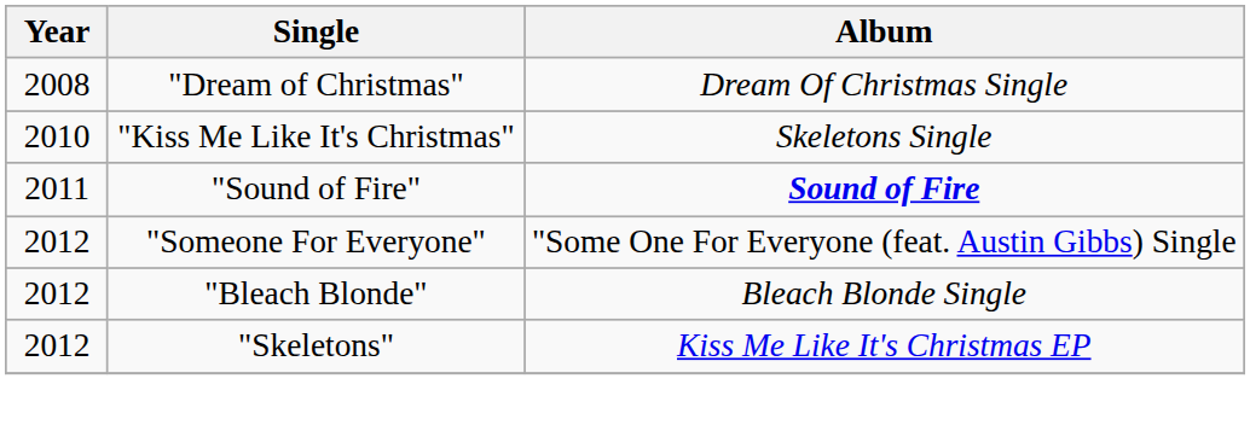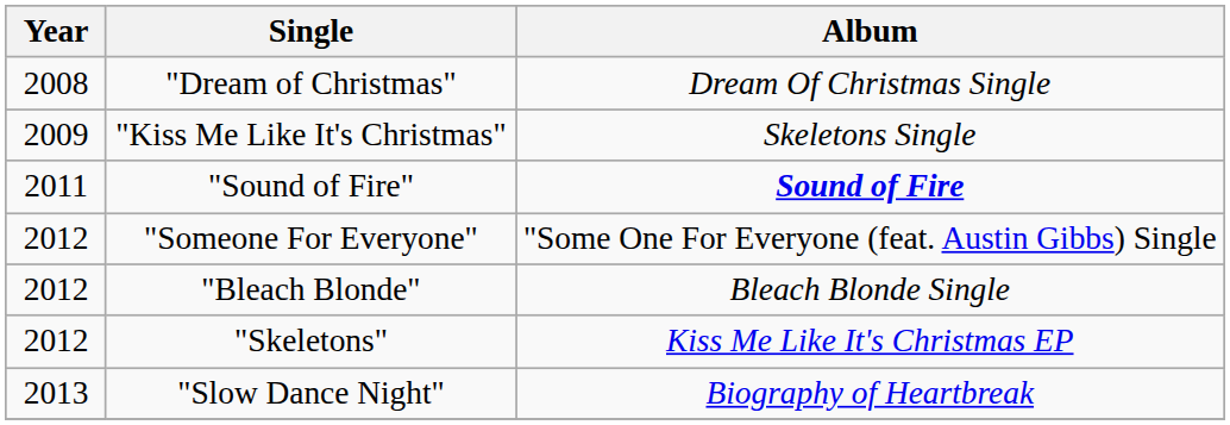"Kiss Me Like It's Christmas" | Year: 2010 -> 2009
+ row: 2013 | "Slow Dance Night" | Biography of Heartbreak
